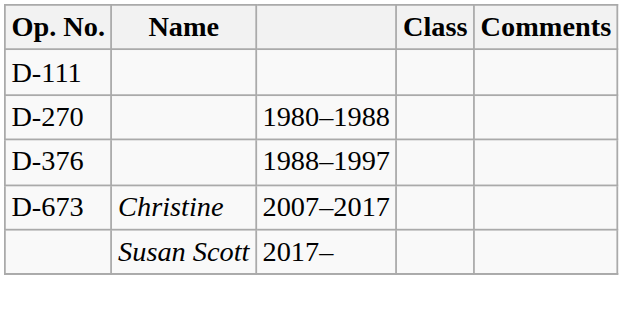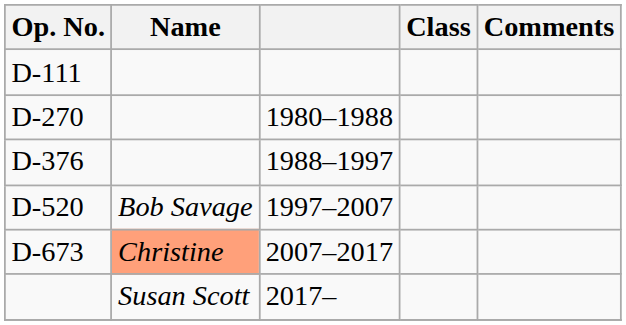+ row: D-520 | Bob Savage | 1997–2007
D-673 | Name: no background -> lightsalmon background
